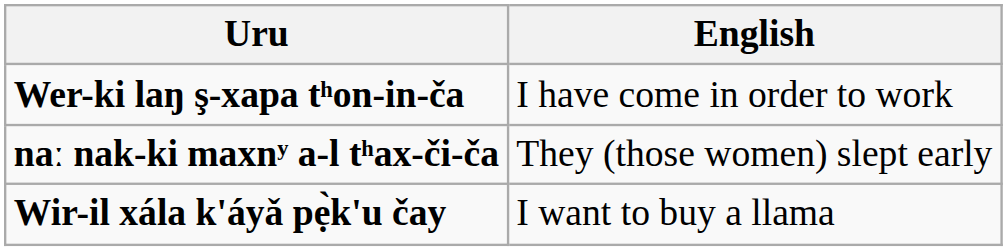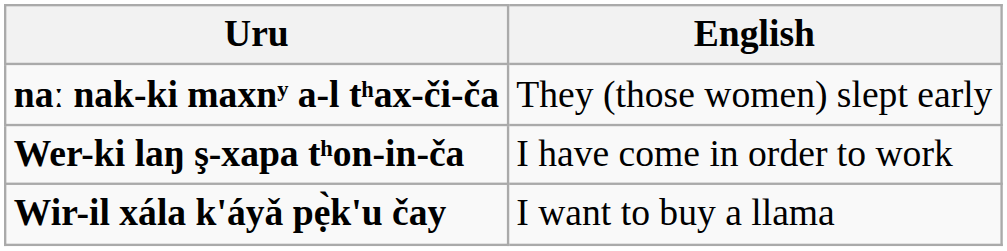rows swapped: naː nak-ki maxnʸ a-l tʰax-či-ča <-> Wer-ki laŋ ş-xapa tʰon-in-ča
